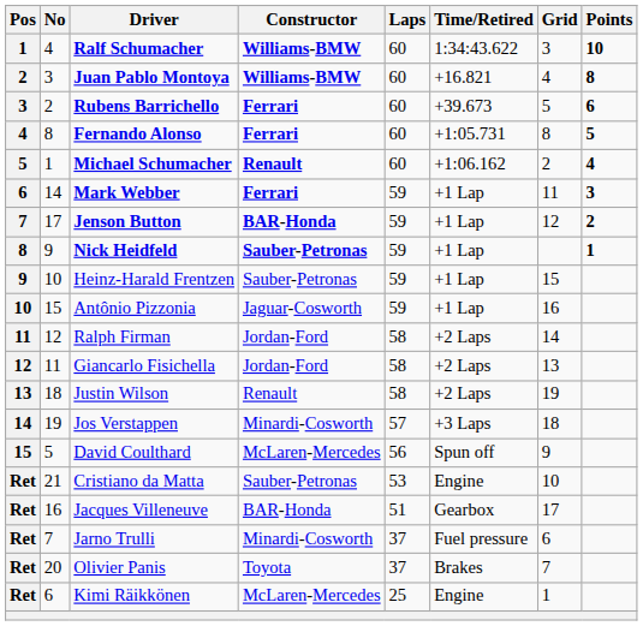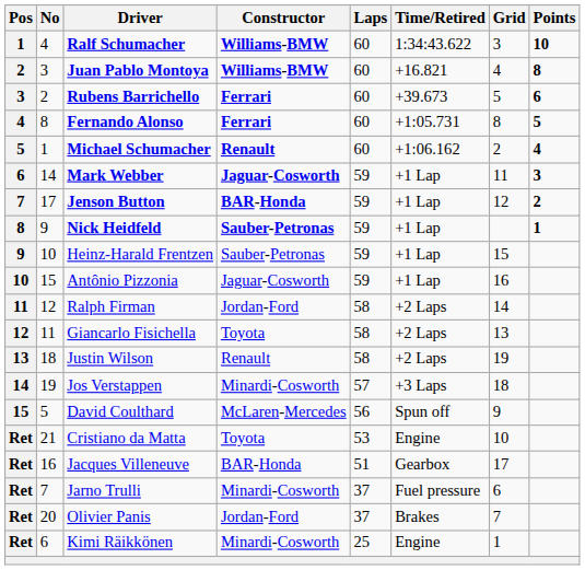Mark Webber | Constructor: Ferrari -> Jaguar-Cosworth
Giancarlo Fisichella | Constructor: Jordan-Ford -> Toyota
Cristiano da Matta | Constructor: Sauber-Petronas -> Toyota
Olivier Panis | Constructor: Toyota -> Jordan-Ford
Kimi Räikkönen | Constructor: McLaren-Mercedes -> Minardi-Cosworth
